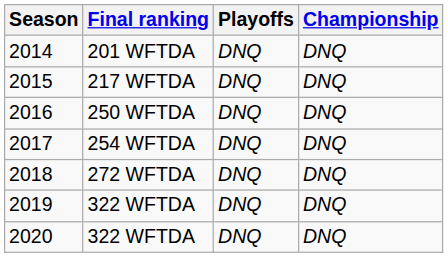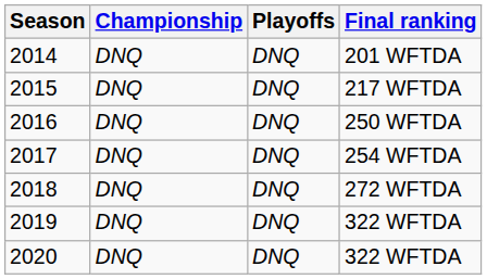columns swapped: Final ranking <-> Championship
